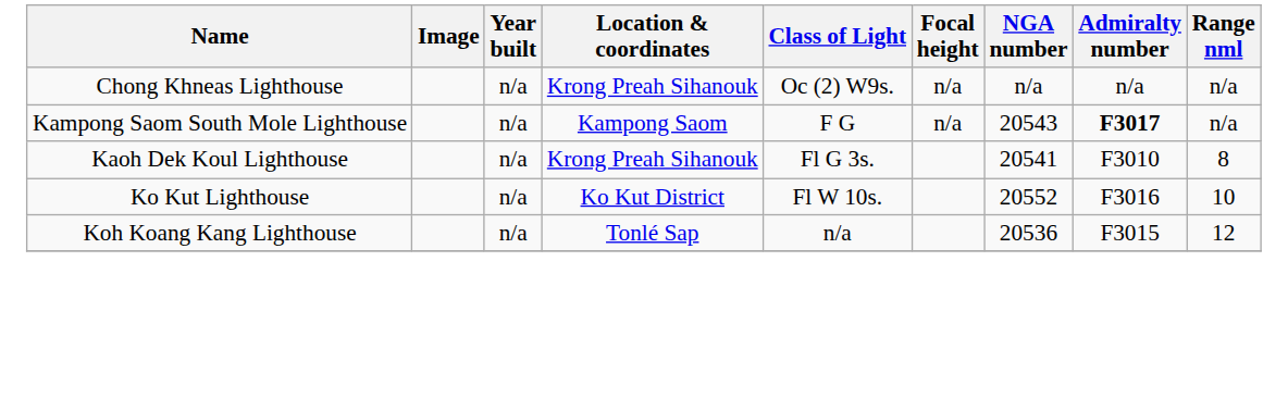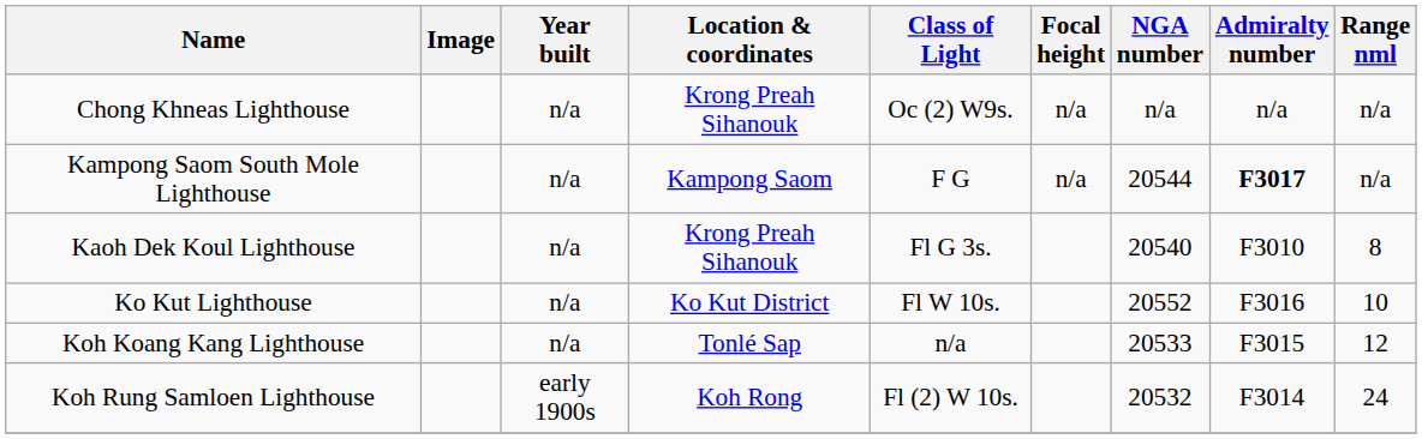Kampong Saom South Mole Lighthouse | NGA number: 20543 -> 20544
Kaoh Dek Koul Lighthouse | NGA number: 20541 -> 20540
Koh Koang Kang Lighthouse | NGA number: 20536 -> 20533
+ row: Koh Rung Samloen Lighthouse | early 1900s | Koh Rong | Fl (2) W 10s. | 20532 | F3014 | 24
